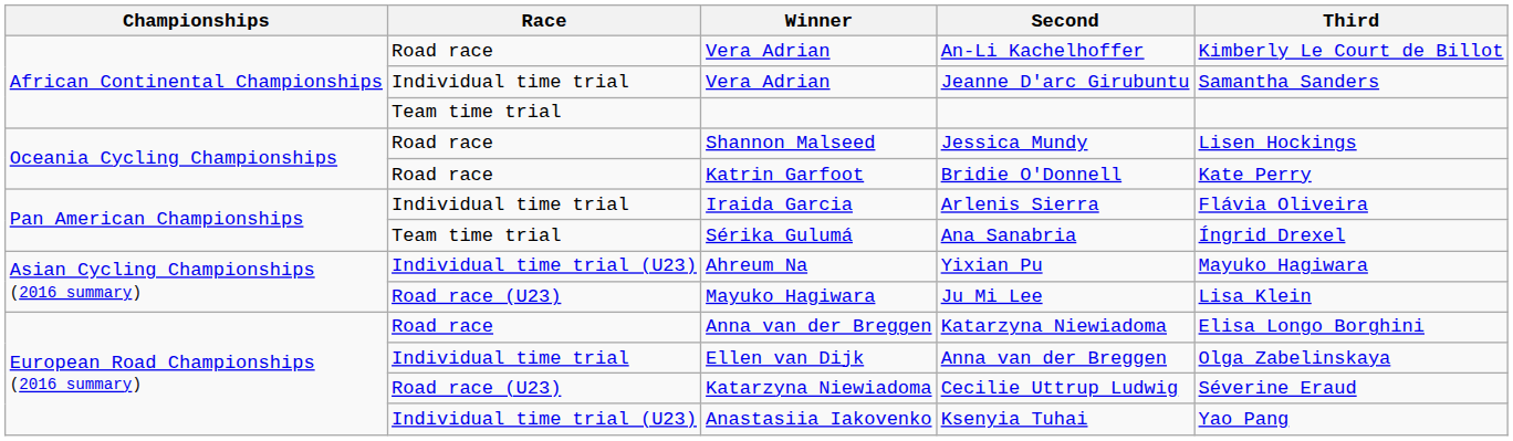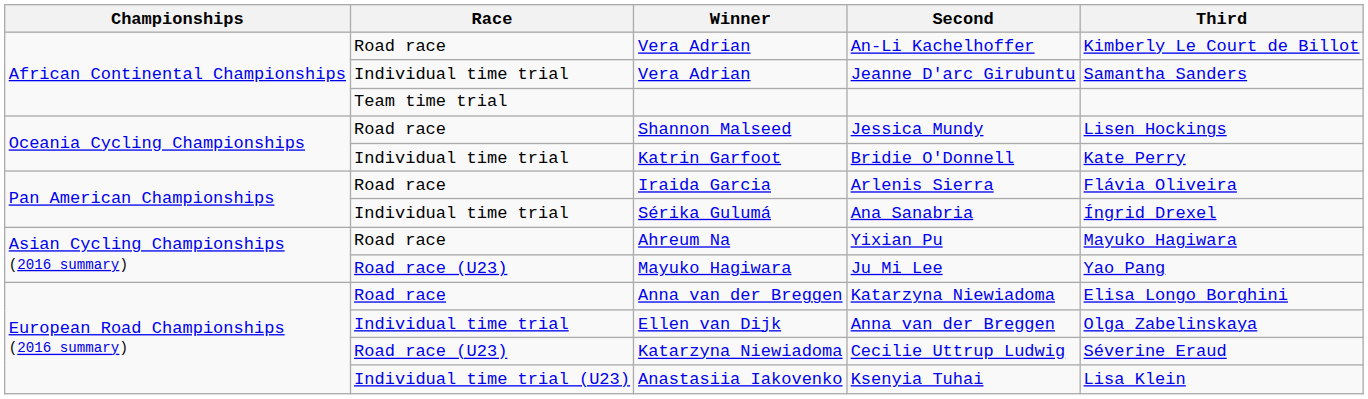Bridie O'Donnell | Race: Road race -> Individual time trial
Arlenis Sierra | Race: Individual time trial -> Road race
Ana Sanabria | Race: Team time trial -> Individual time trial
Yixian Pu | Race: Individual time trial (U23) -> Road race
Ju Mi Lee | Third: Lisa Klein -> Yao Pang
Ksenyia Tuhai | Third: Yao Pang -> Lisa Klein
